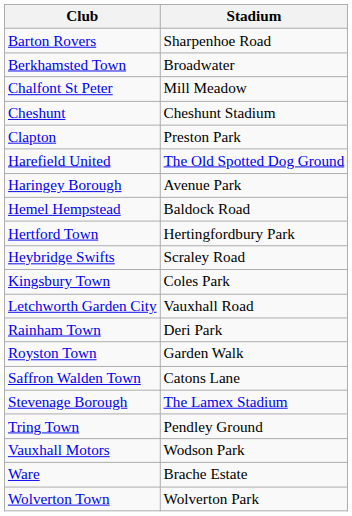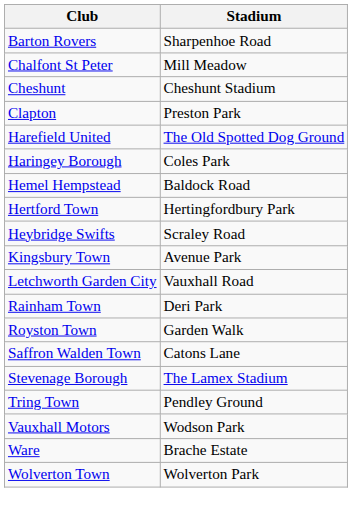- row: Berkhamsted Town | Broadwater
Haringey Borough | Stadium: Avenue Park -> Coles Park
Kingsbury Town | Stadium: Coles Park -> Avenue Park
